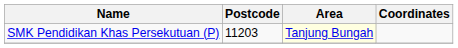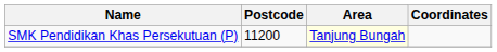SMK Pendidikan Khas Persekutuan (P) | Postcode: 11203 -> 11200
